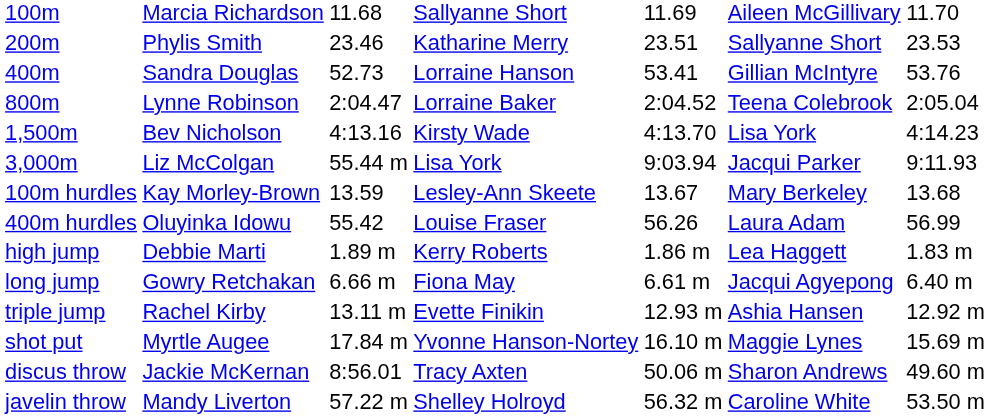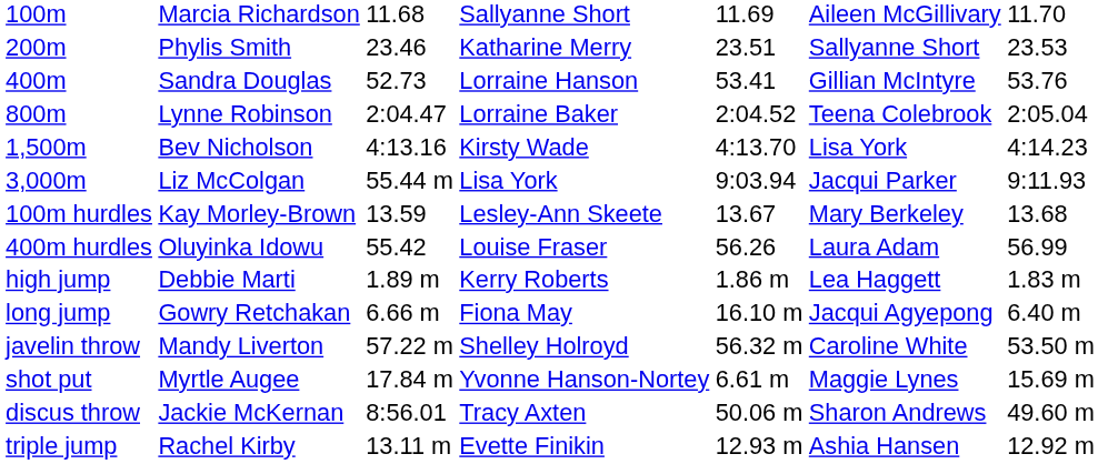long jump | column 5: 6.61 m -> 16.10 m
rows swapped: triple jump <-> javelin throw
shot put | column 5: 16.10 m -> 6.61 m
